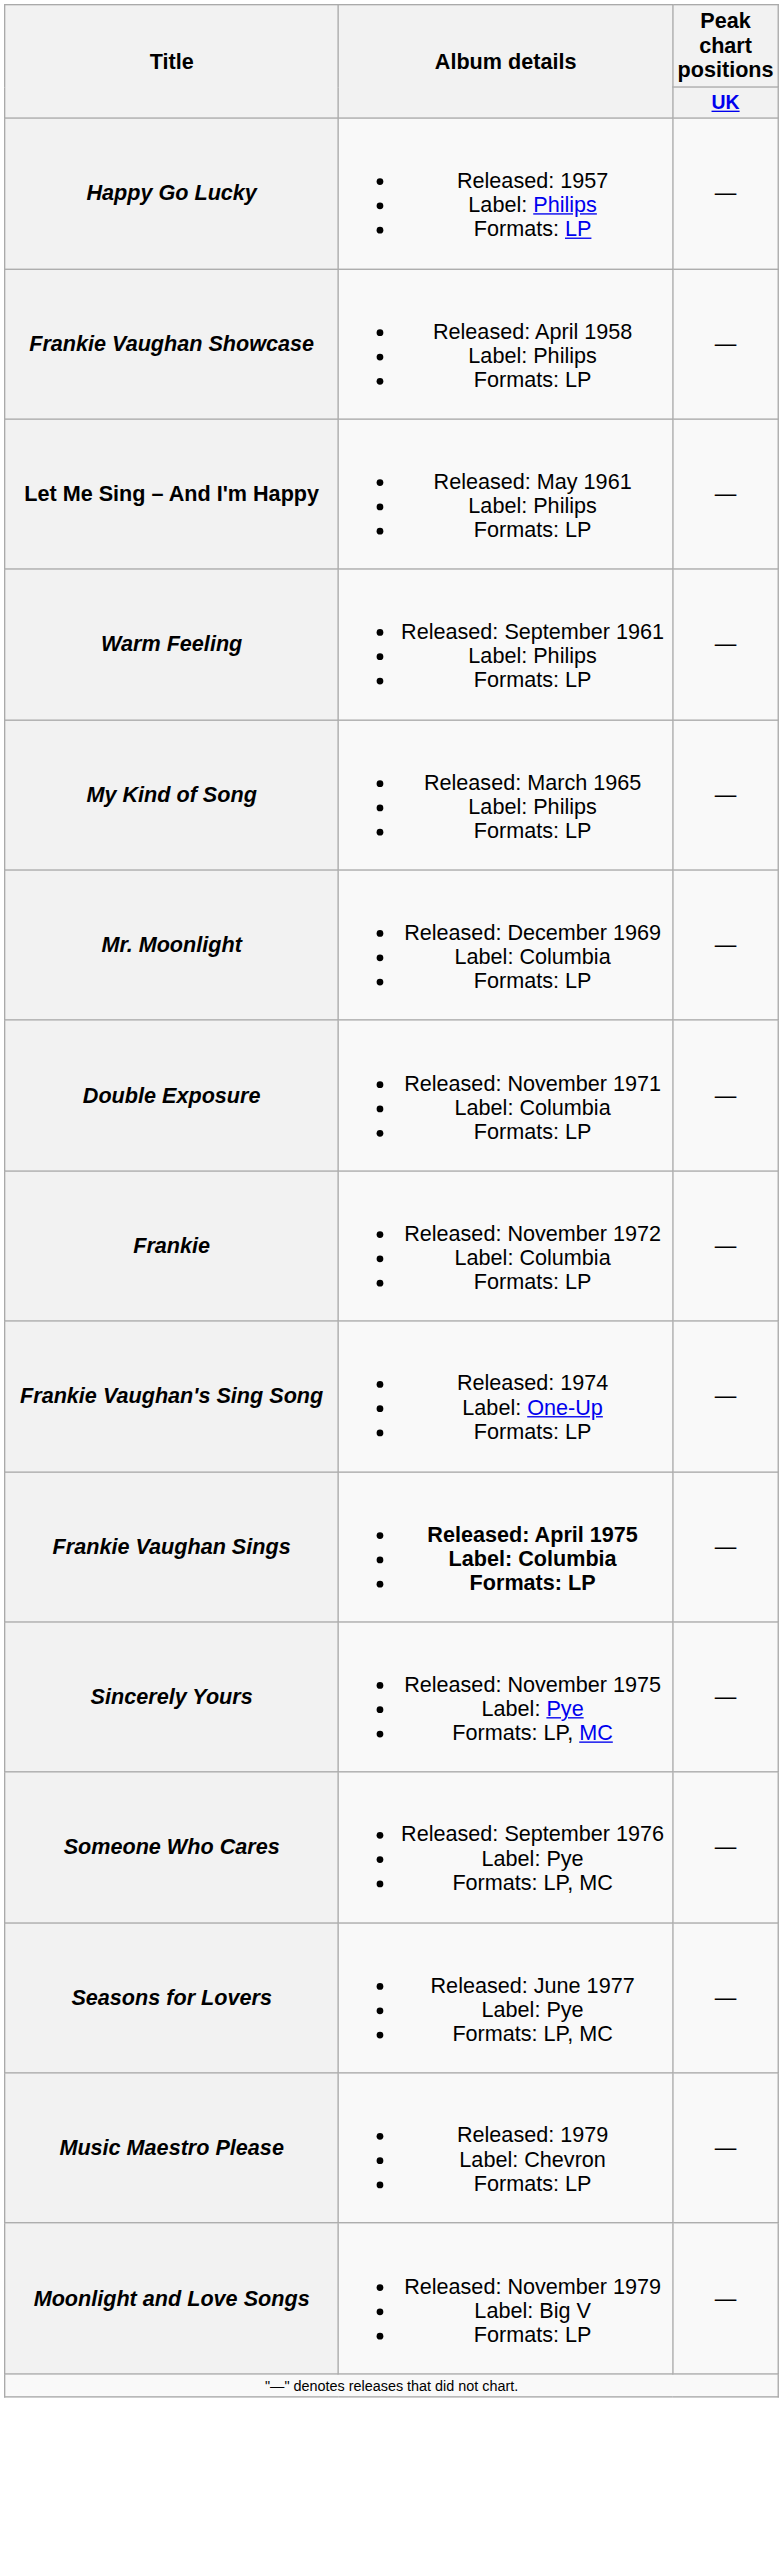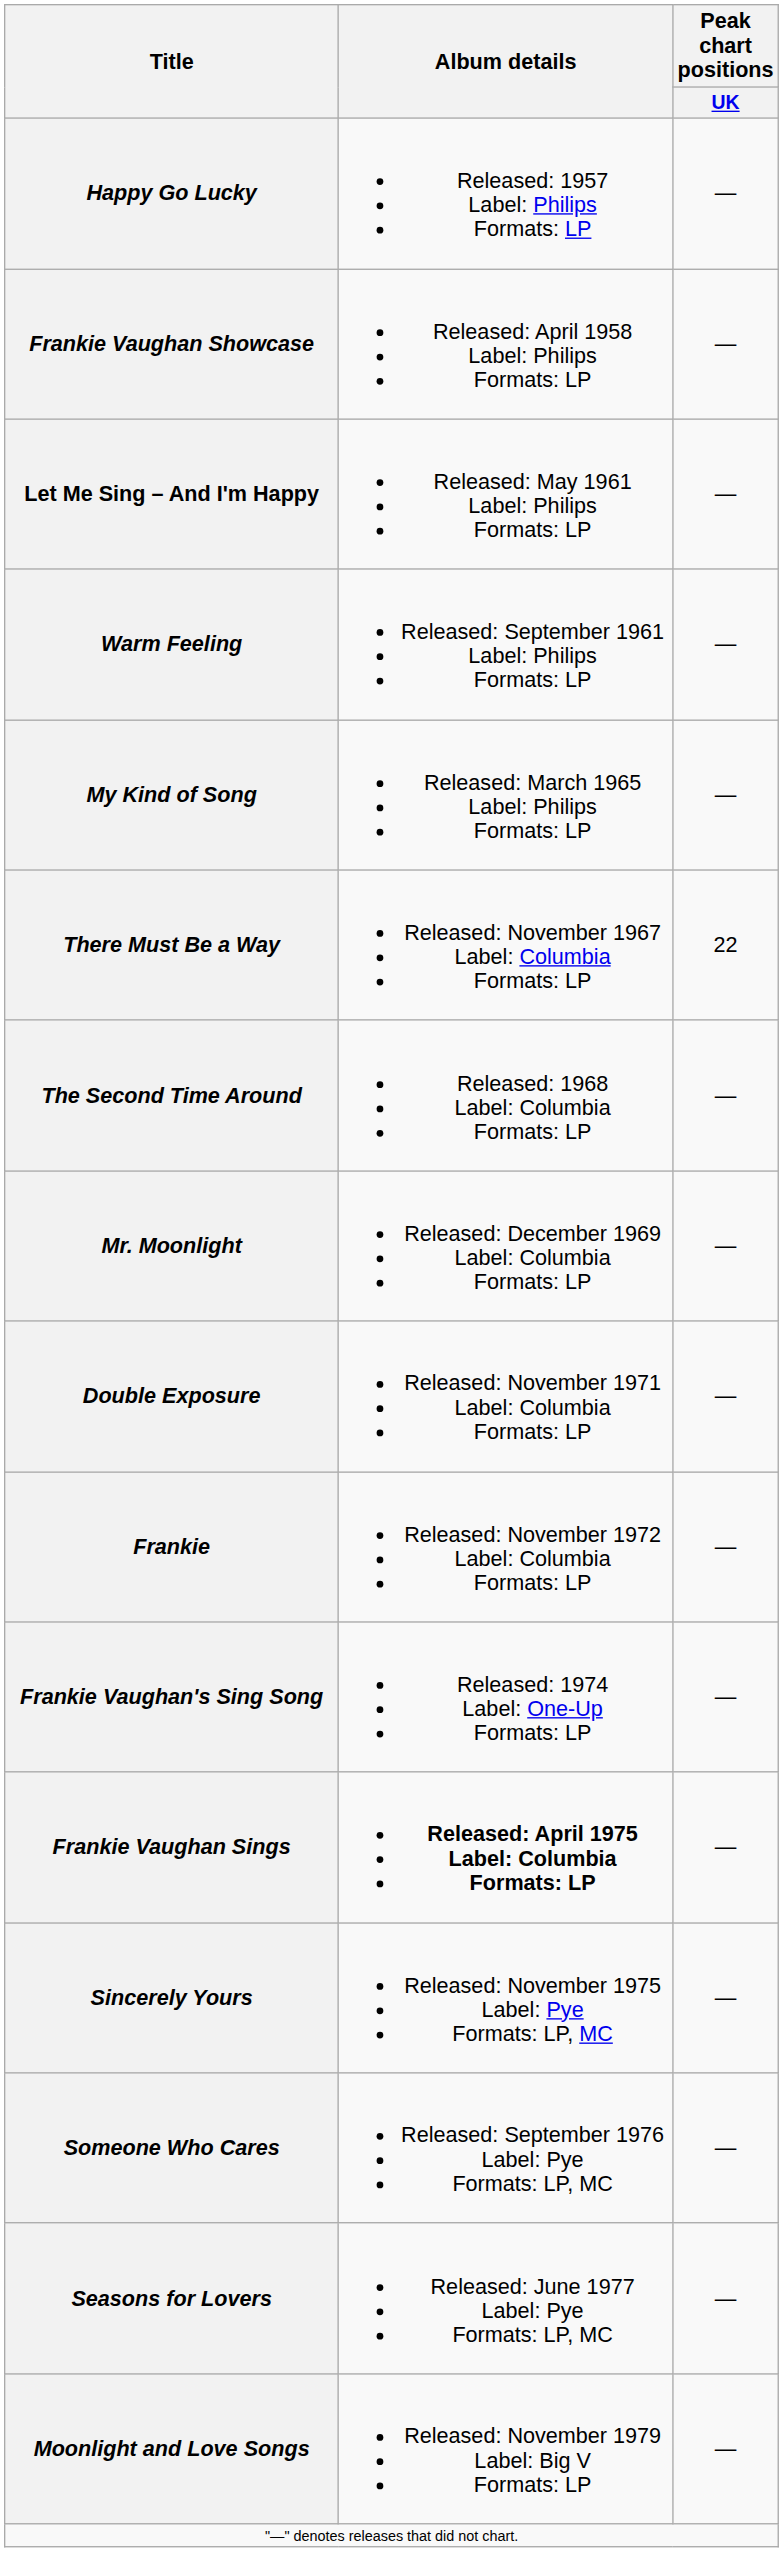+ row: There Must Be a Way | Released: November 1967 Label: Columbia Formats: LP | 22
+ row: The Second Time Around | Released: 1968 Label: Columbia Formats: LP | —
- row: Music Maestro Please | Released: 1979 Label: Chevron Formats: LP | —
